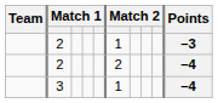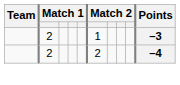- row: 3 | 1 | –4
